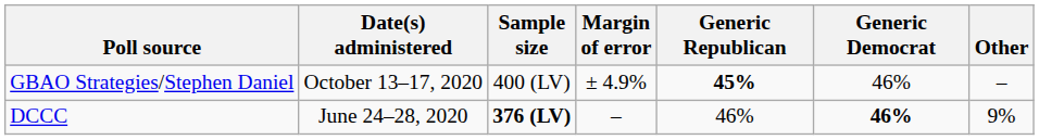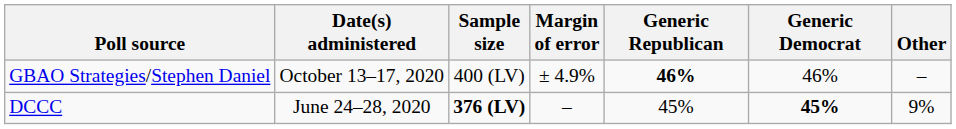GBAO Strategies/Stephen Daniel | Generic Republican: 45% -> 46%
DCCC | Generic Republican: 46% -> 45%
DCCC | Generic Democrat: 46% -> 45%
